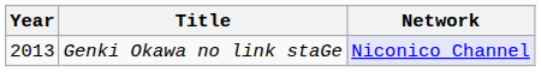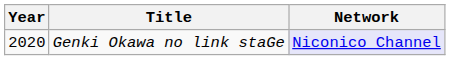Genki Okawa no link staGe | Year: 2013 -> 2020
